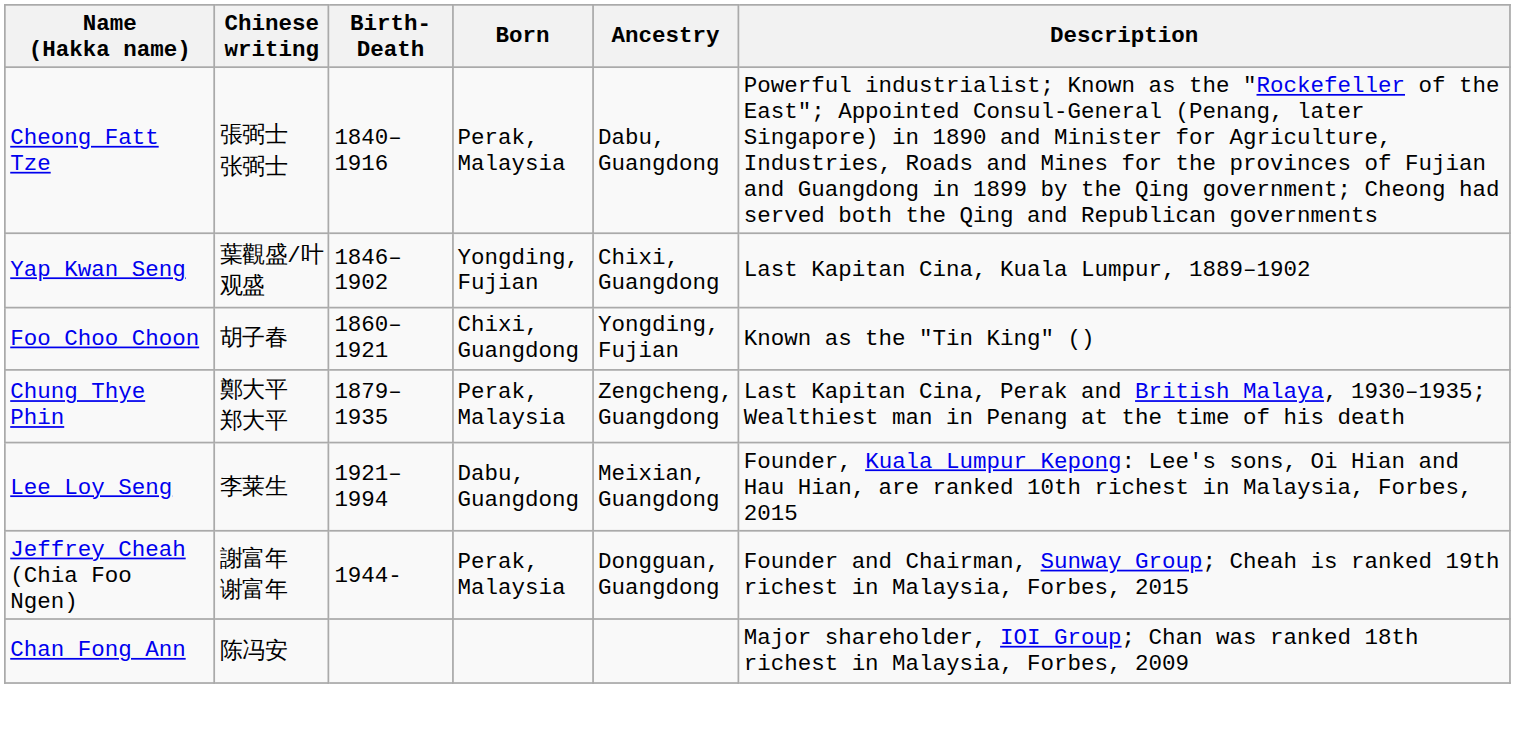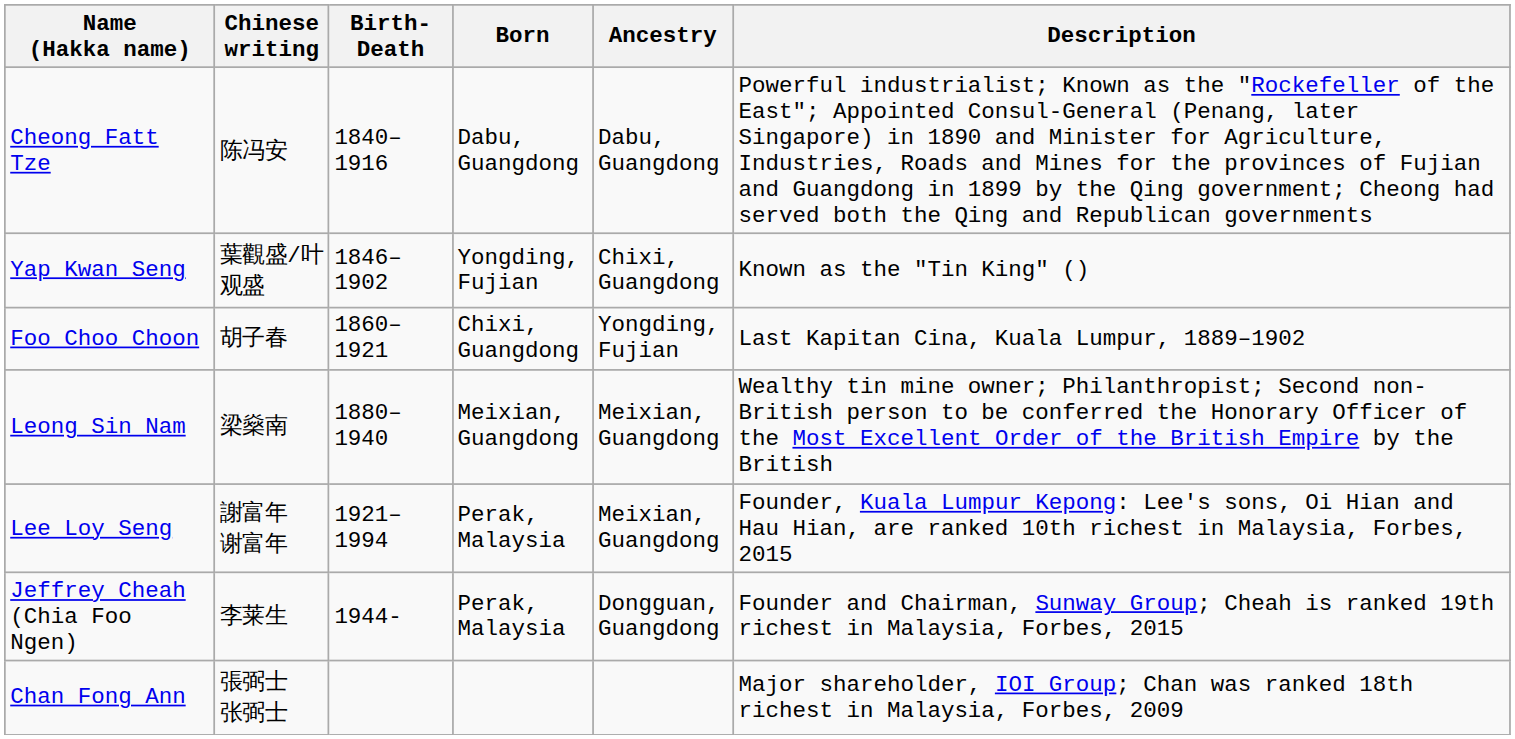Cheong Fatt Tze | Chinese writing: 張弼士 张弼士 -> 陈冯安
Cheong Fatt Tze | Born: Perak, Malaysia -> Dabu, Guangdong
Yap Kwan Seng | Description: Last Kapitan Cina, Kuala Lumpur, 1889–1902 -> Known as the "Tin King" ()
Foo Choo Choon | Description: Known as the "Tin King" () -> Last Kapitan Cina, Kuala Lumpur, 1889–1902
- row: Chung Thye Phin | 鄭大平 郑大平 | 1879–1935 | Perak, Malaysia | Zengcheng, Guangdong | Last Kapitan Cina, Perak and British Malaya, 1930–1935; Wealthiest man in Penang at the time of his death
+ row: Leong Sin Nam | 梁燊南 | 1880–1940 | Meixian, Guangdong | Meixian, Guangdong | Wealthy tin mine owner; Philanthropist; Second non-British person to be conferred the Honorary Officer of the Most Excellent Order of the British Empire by the British
Lee Loy Seng | Chinese writing: 李莱生 -> 謝富年 谢富年
Lee Loy Seng | Born: Dabu, Guangdong -> Perak, Malaysia
Jeffrey Cheah (Chia Foo Ngen) | Chinese writing: 謝富年 谢富年 -> 李莱生
Chan Fong Ann | Chinese writing: 陈冯安 -> 張弼士 张弼士
